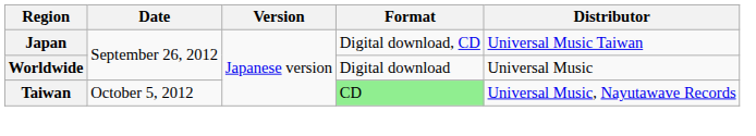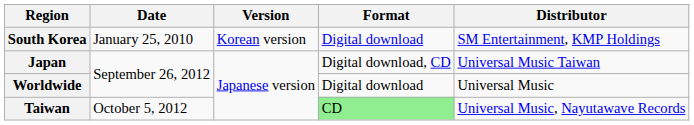+ row: South Korea | January 25, 2010 | Korean version | Digital download | SM Entertainment, KMP Holdings
